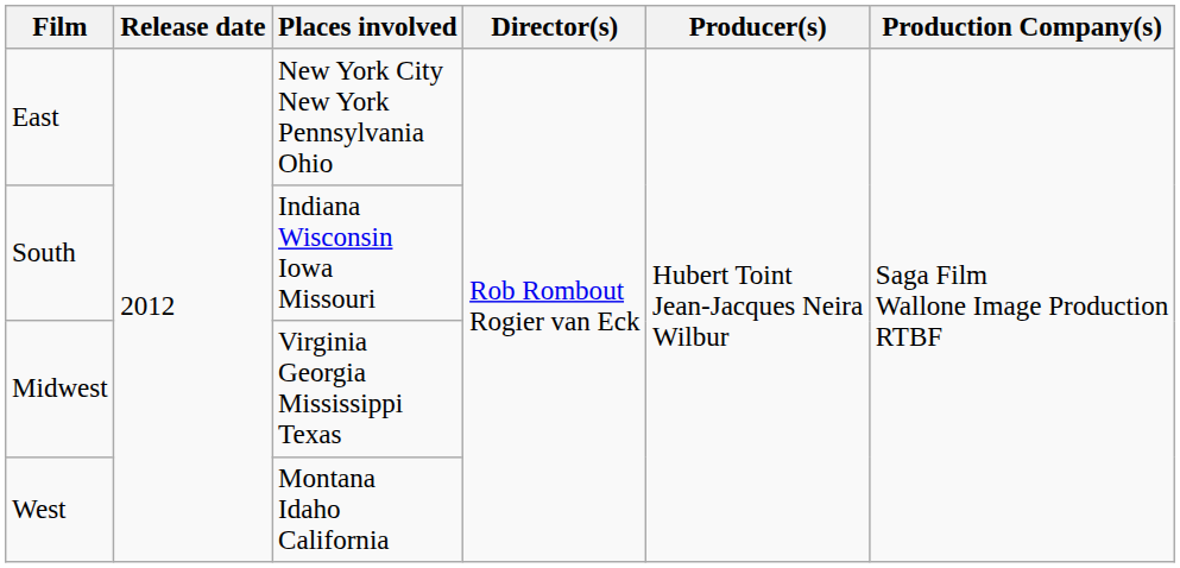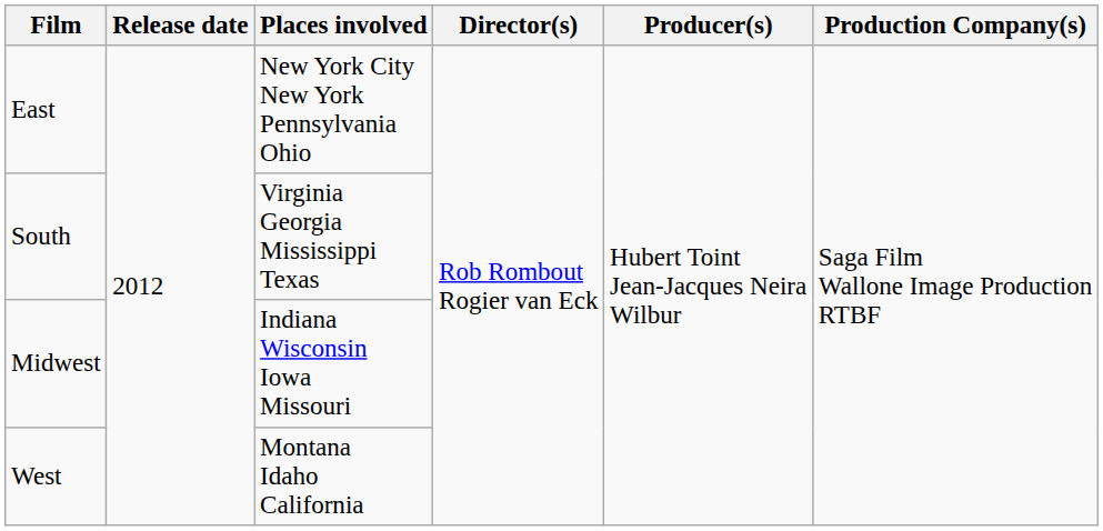South | Places involved: Indiana Wisconsin Iowa Missouri -> Virginia Georgia Mississippi Texas
Midwest | Places involved: Virginia Georgia Mississippi Texas -> Indiana Wisconsin Iowa Missouri
